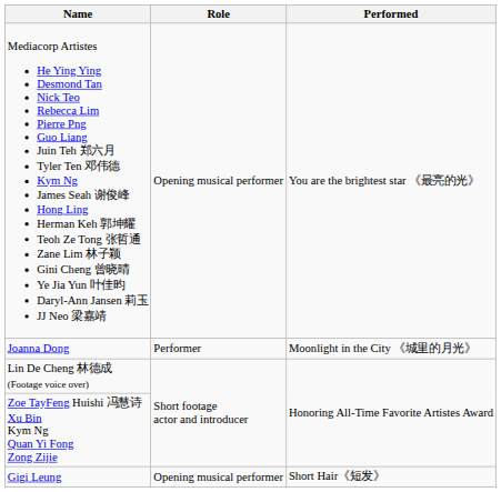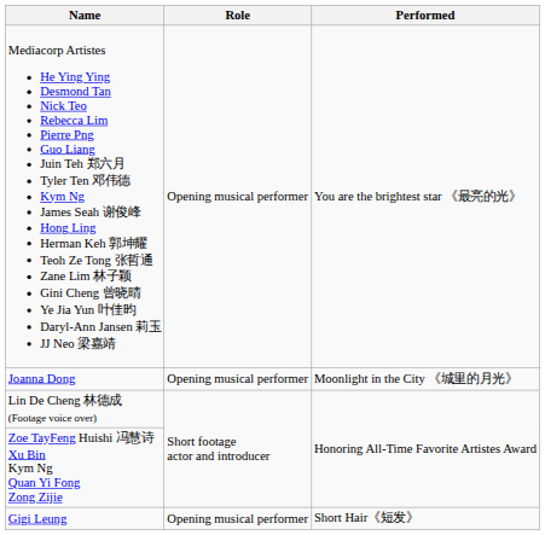Joanna Dong | Role: Performer -> Opening musical performer
